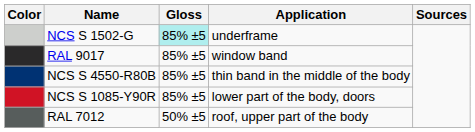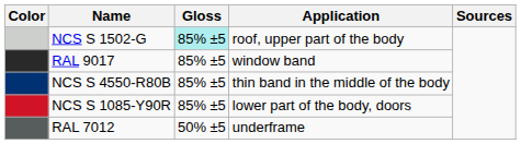NCS S 1502-G | Application: underframe -> roof, upper part of the body
RAL 7012 | Application: roof, upper part of the body -> underframe
